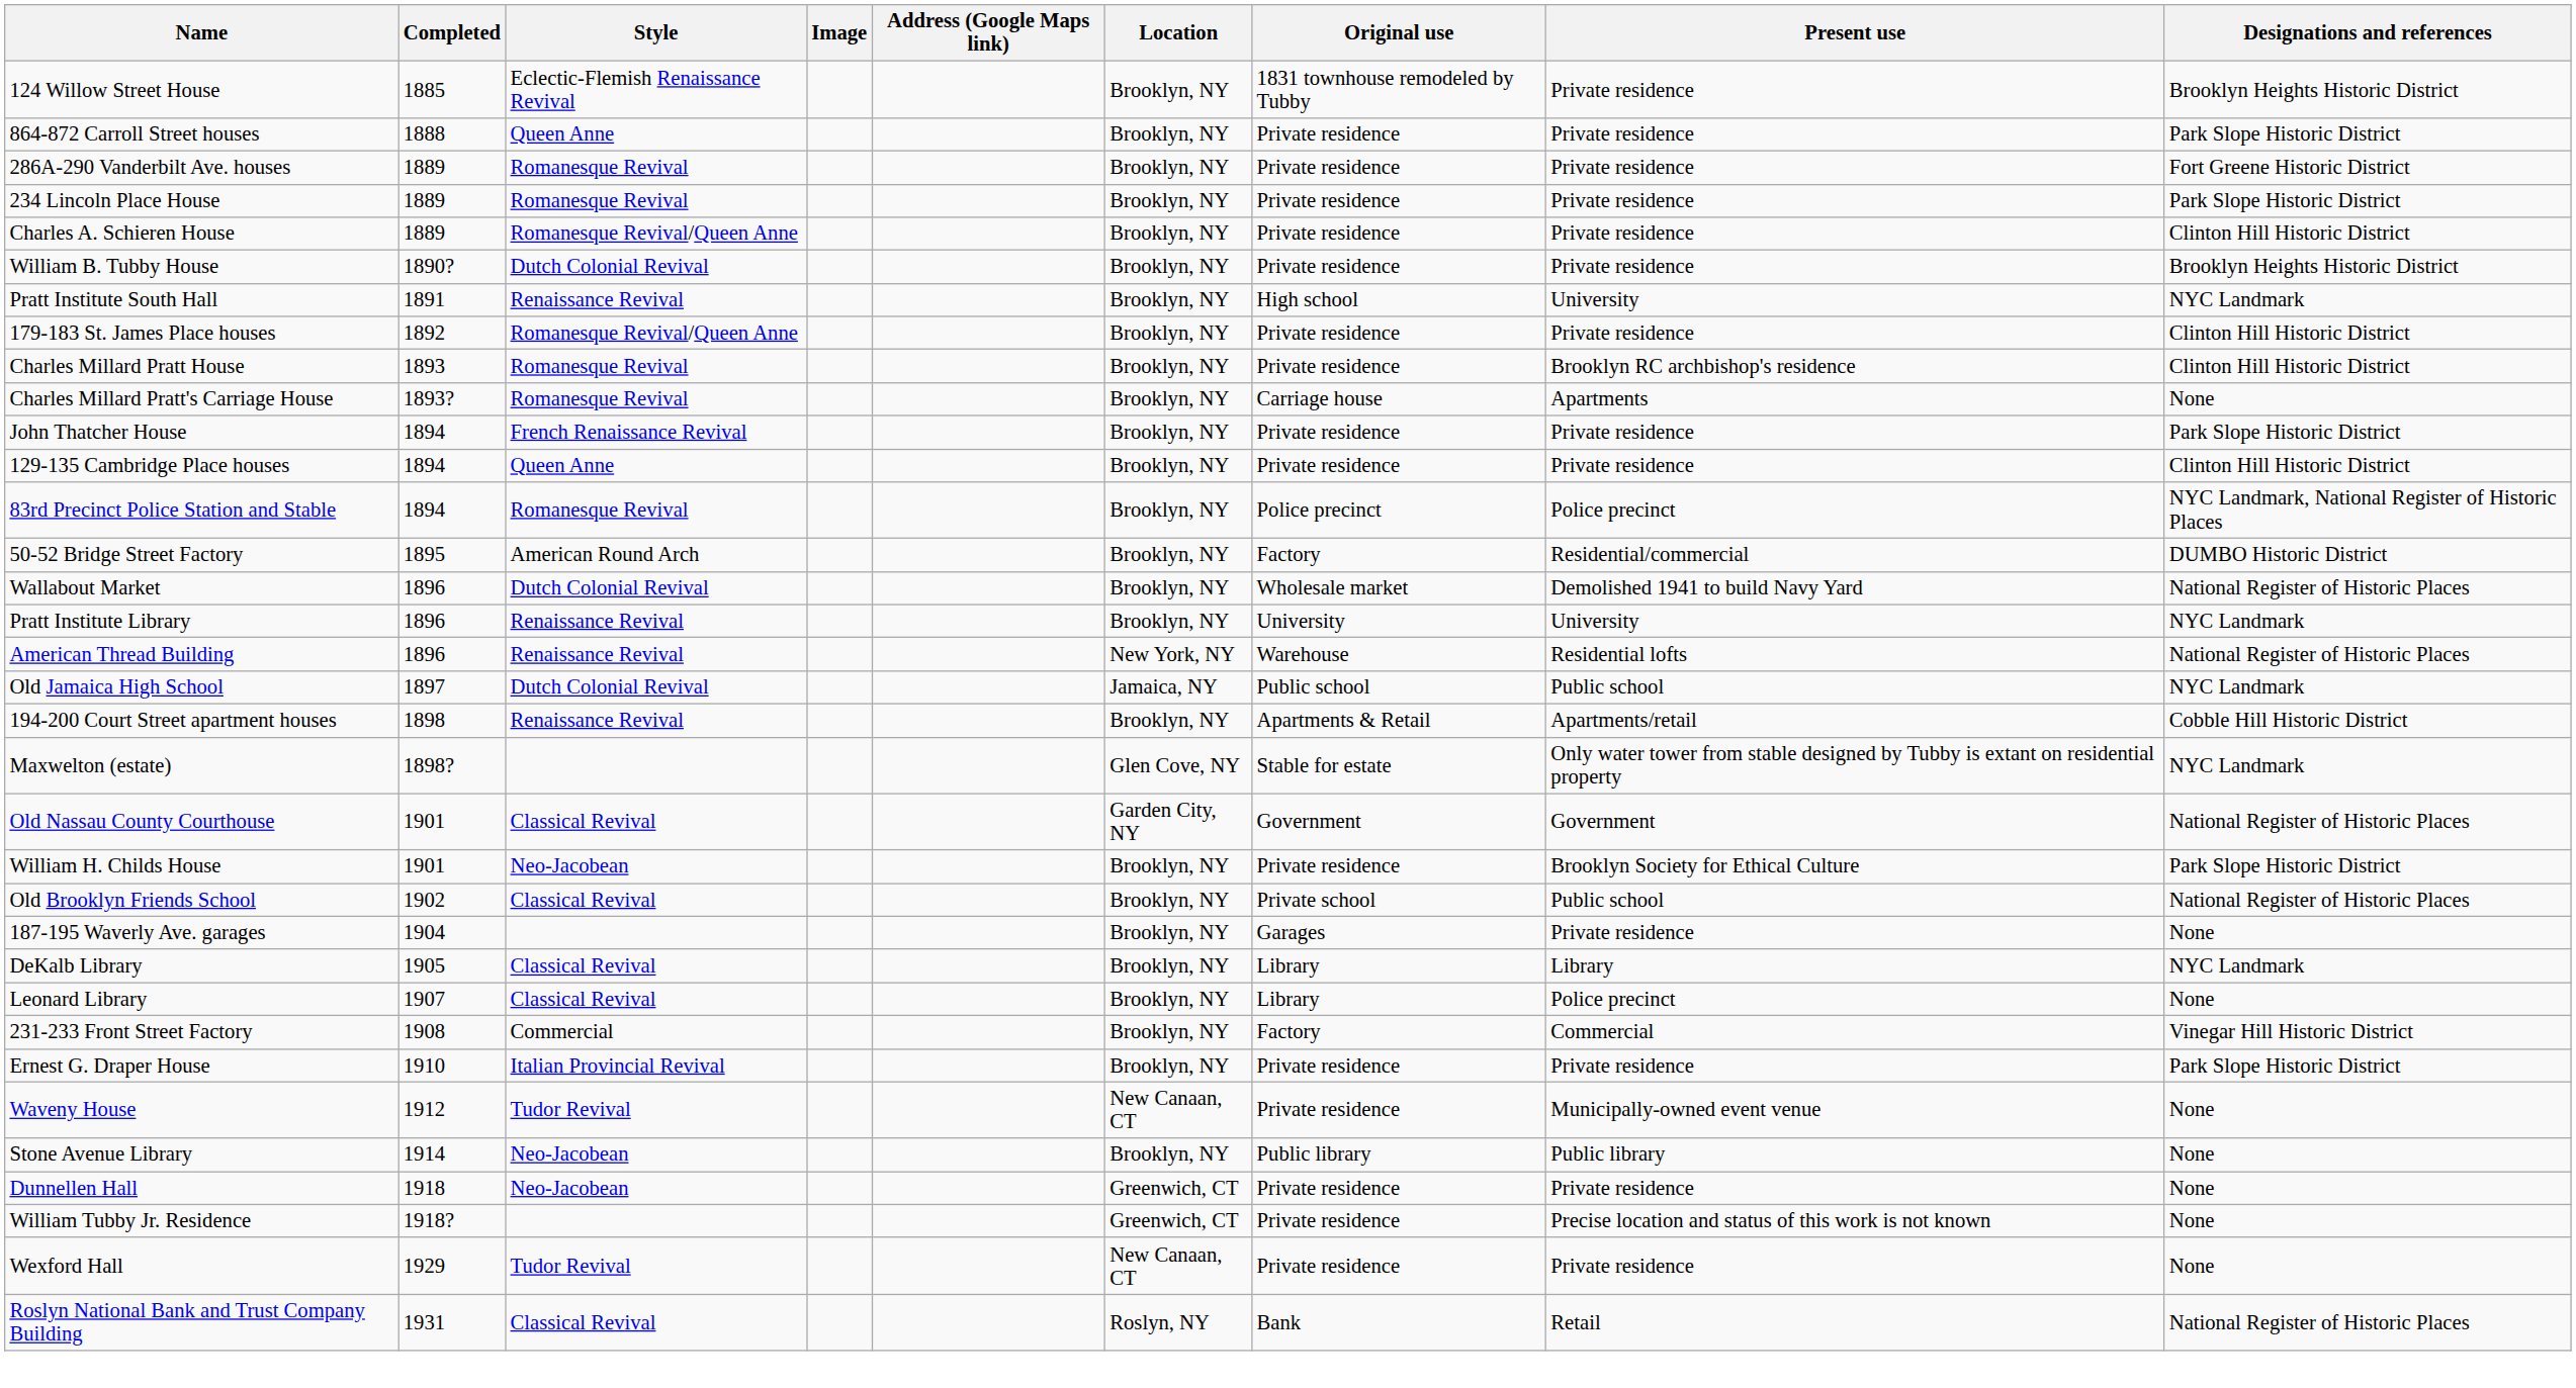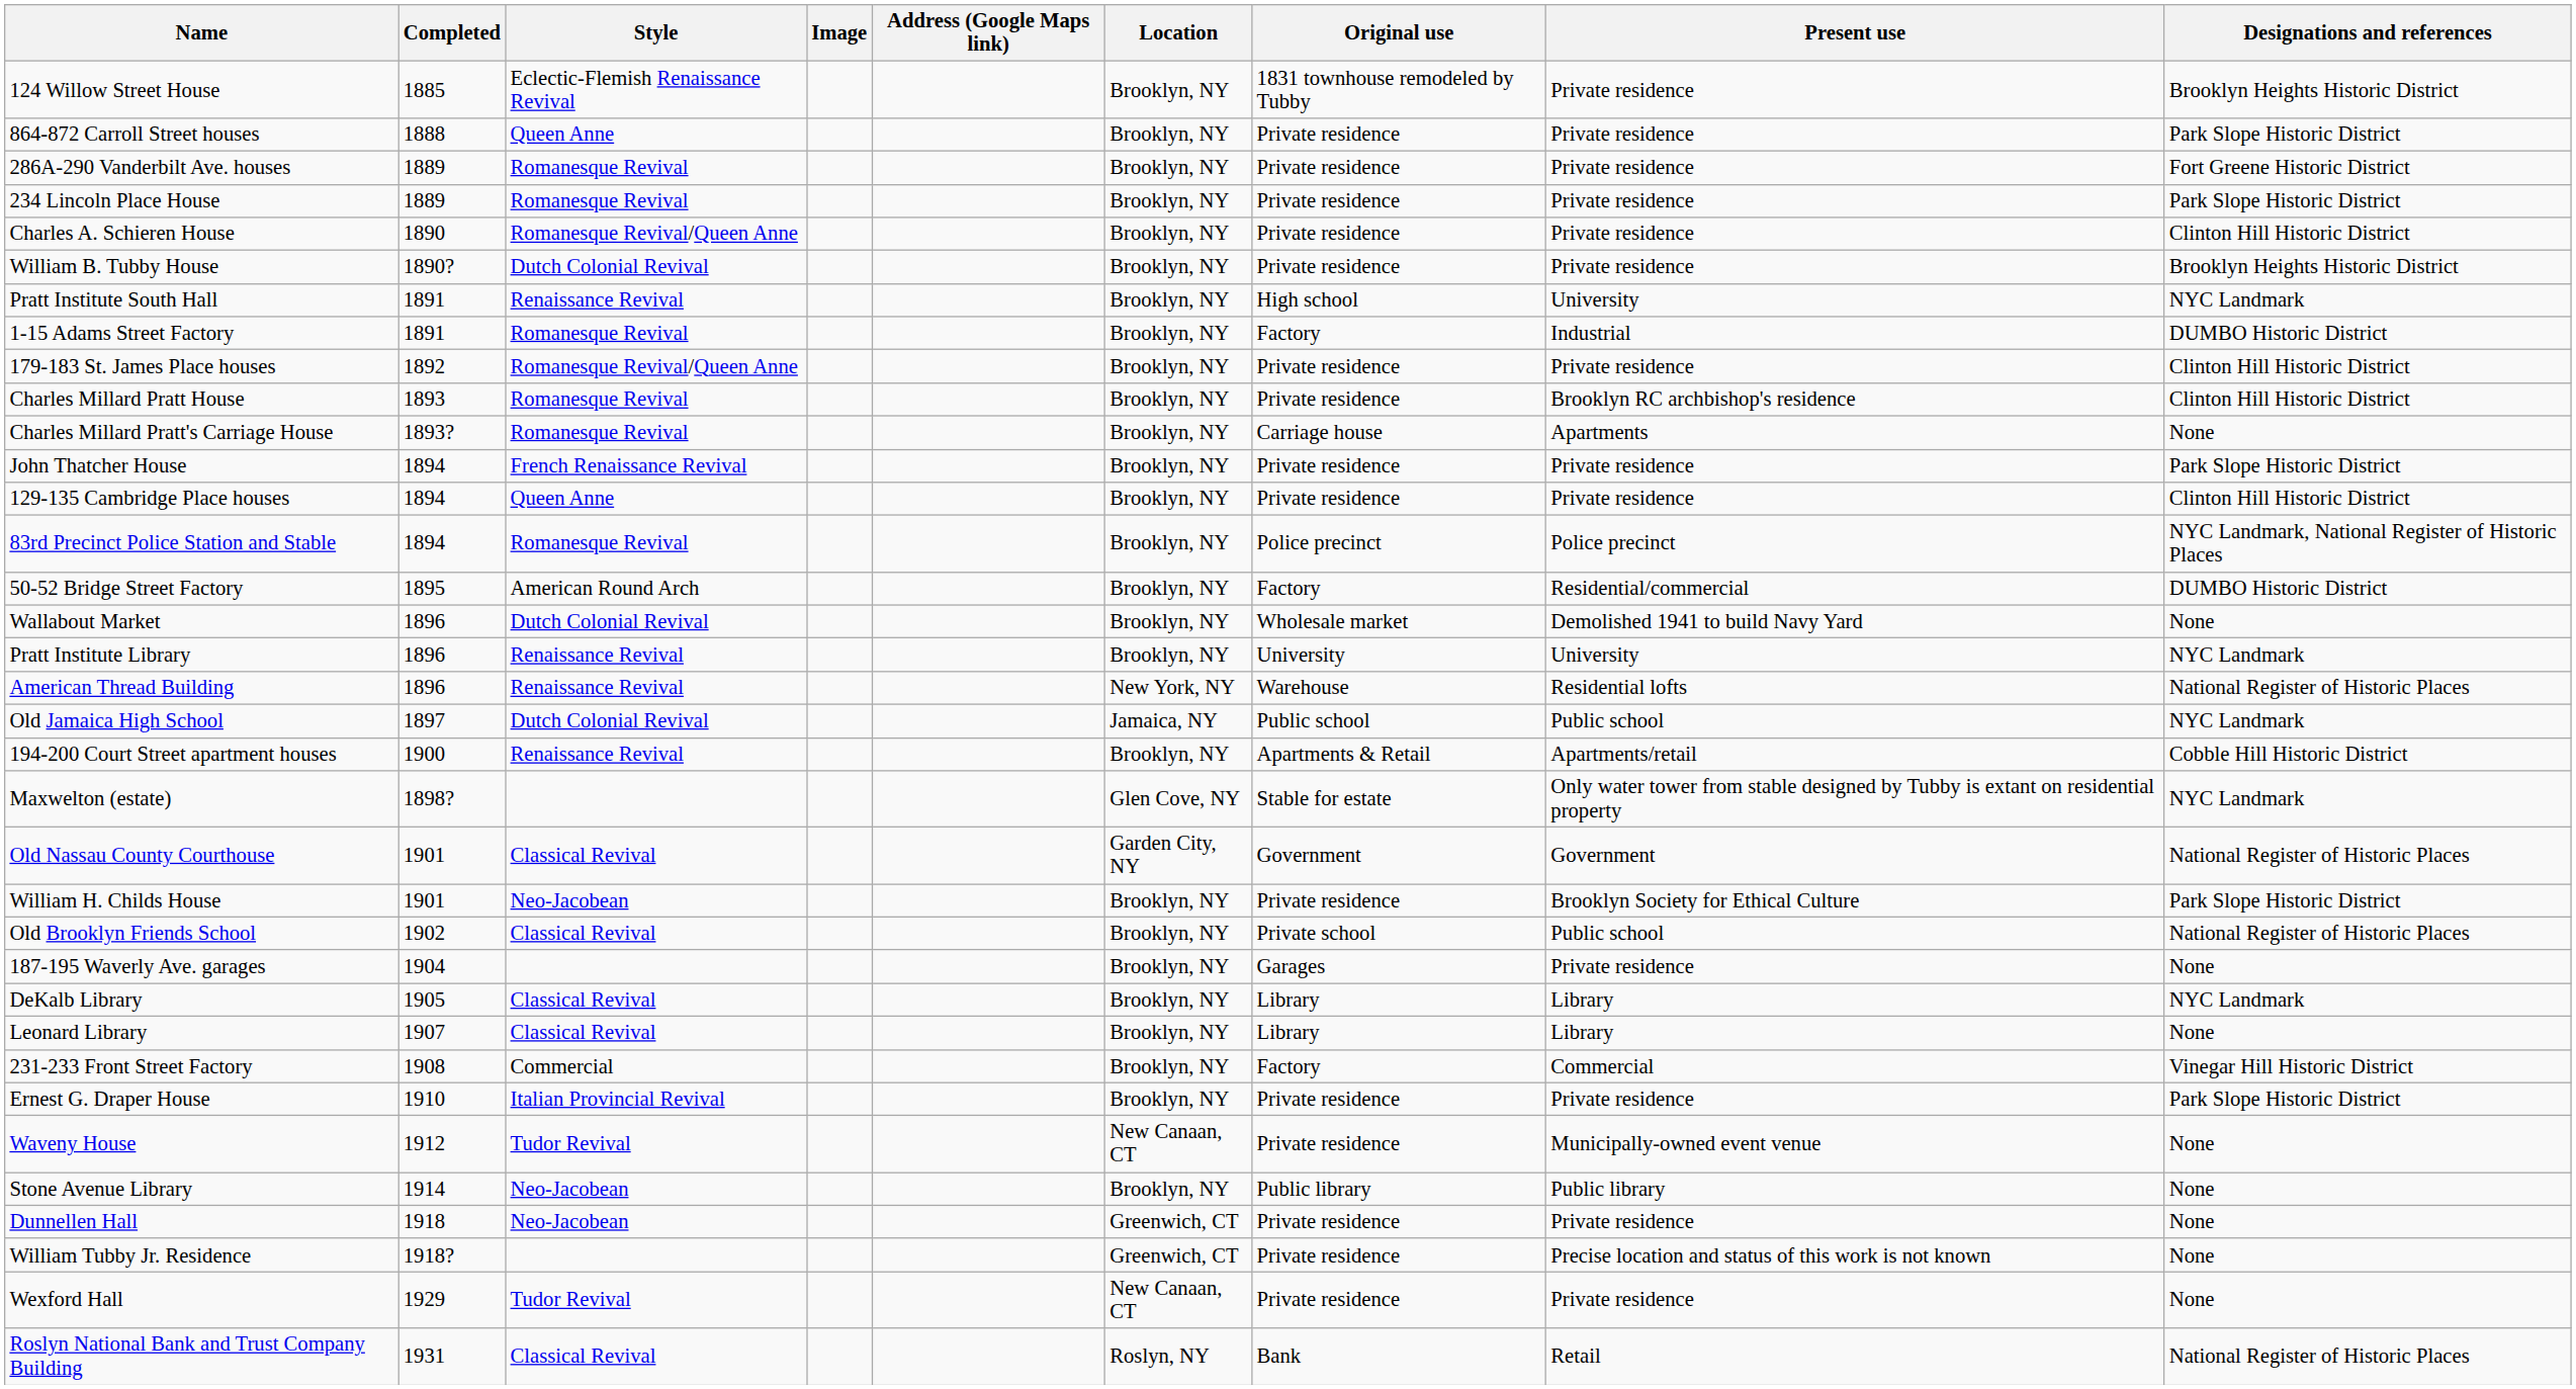Charles A. Schieren House | Completed: 1889 -> 1890
+ row: 1-15 Adams Street Factory | 1891 | Romanesque Revival | Brooklyn, NY | Factory | Industrial | DUMBO Historic District
Wallabout Market | Designations and references: National Register of Historic Places -> None
194-200 Court Street apartment houses | Completed: 1898 -> 1900
Leonard Library | Present use: Police precinct -> Library
